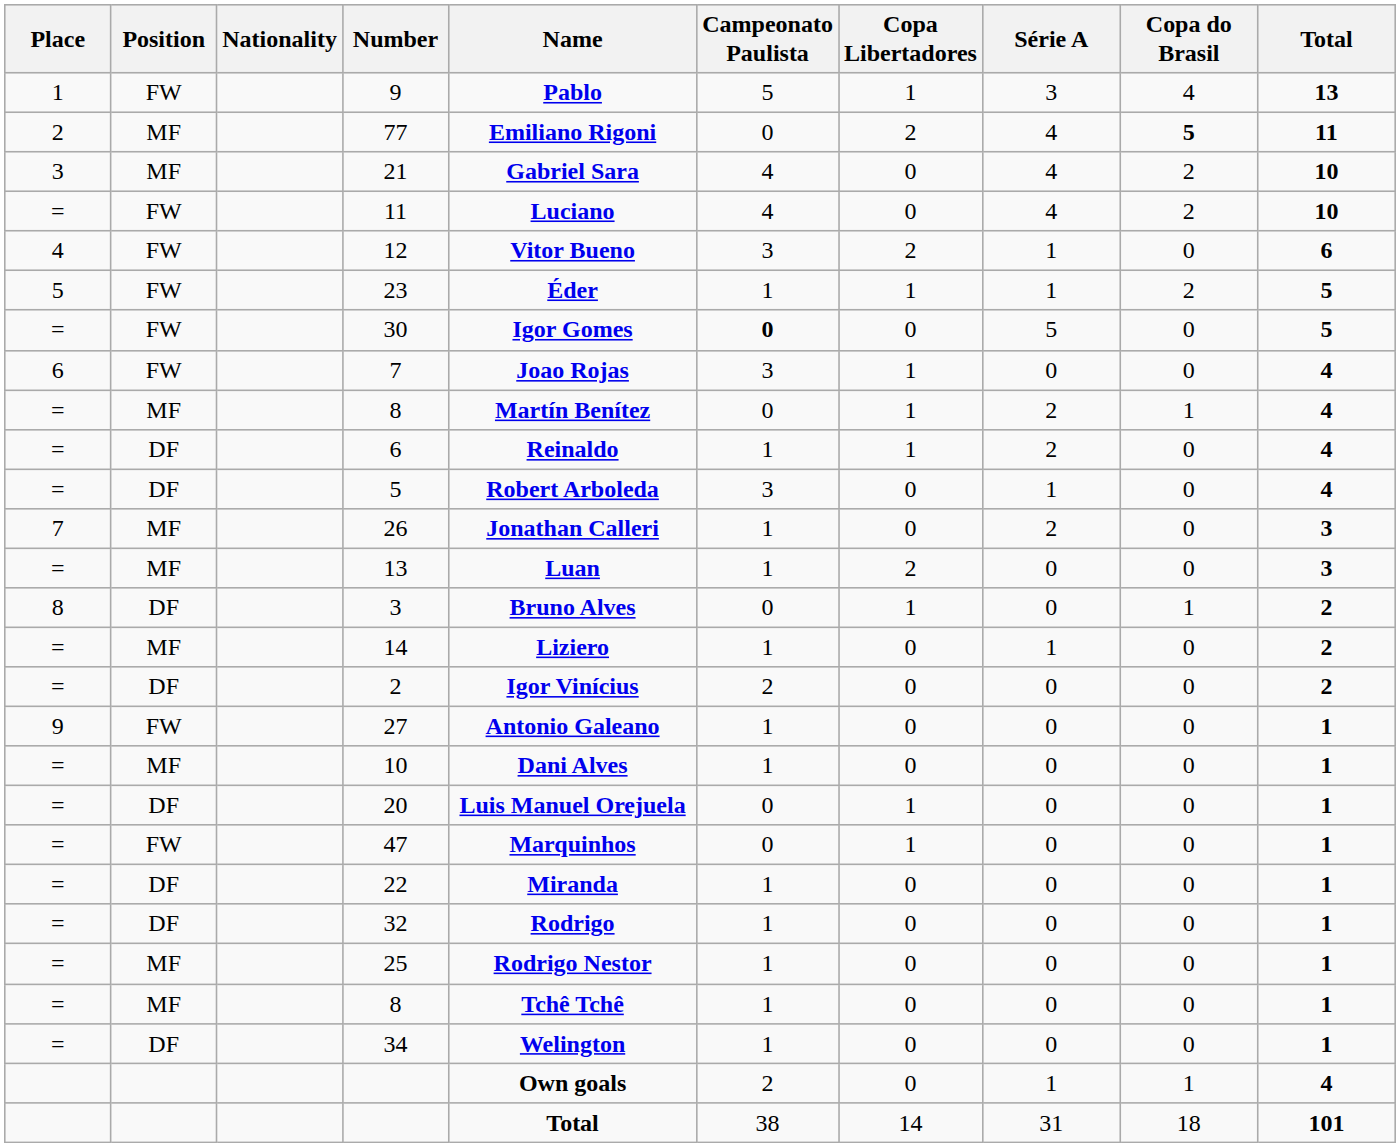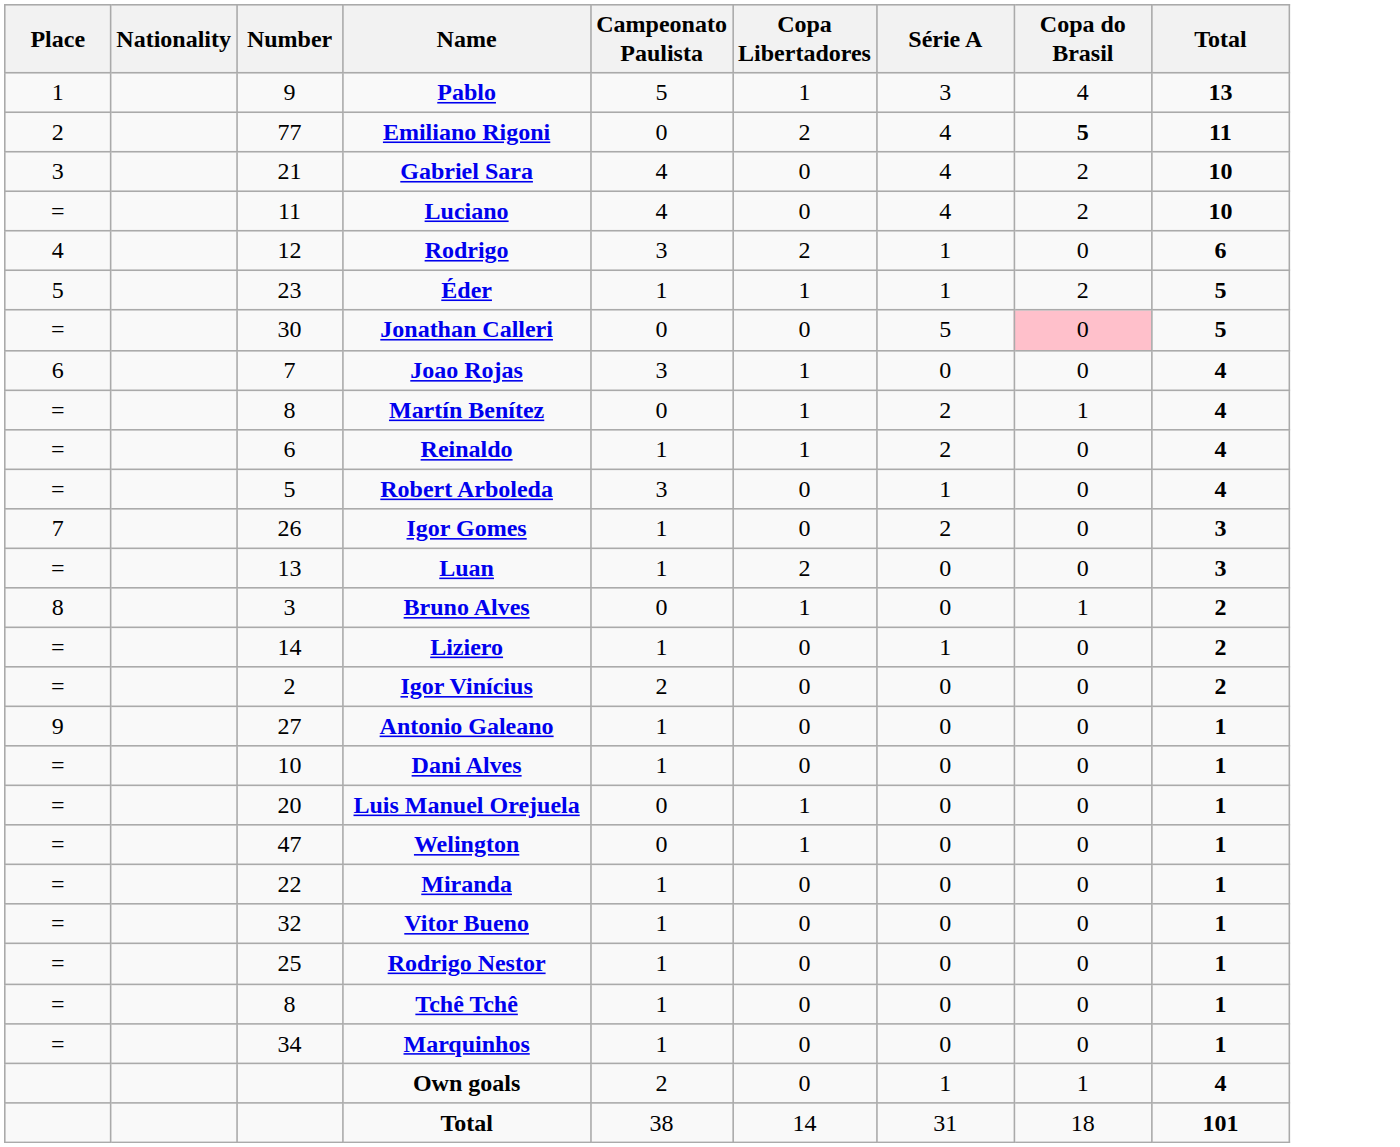- column: Position | FW | MF | MF | FW | FW | FW | FW | FW | MF | DF | DF | MF | MF | DF | MF | DF | FW | MF | DF | FW | DF | DF | MF | MF | DF
12 | Name: Vitor Bueno -> Rodrigo
30 | Name: Igor Gomes -> Jonathan Calleri
30 | Campeonato Paulista: bold -> normal
30 | Copa do Brasil: no background -> pink background
26 | Name: Jonathan Calleri -> Igor Gomes
47 | Name: Marquinhos -> Welington
32 | Name: Rodrigo -> Vitor Bueno
34 | Name: Welington -> Marquinhos
